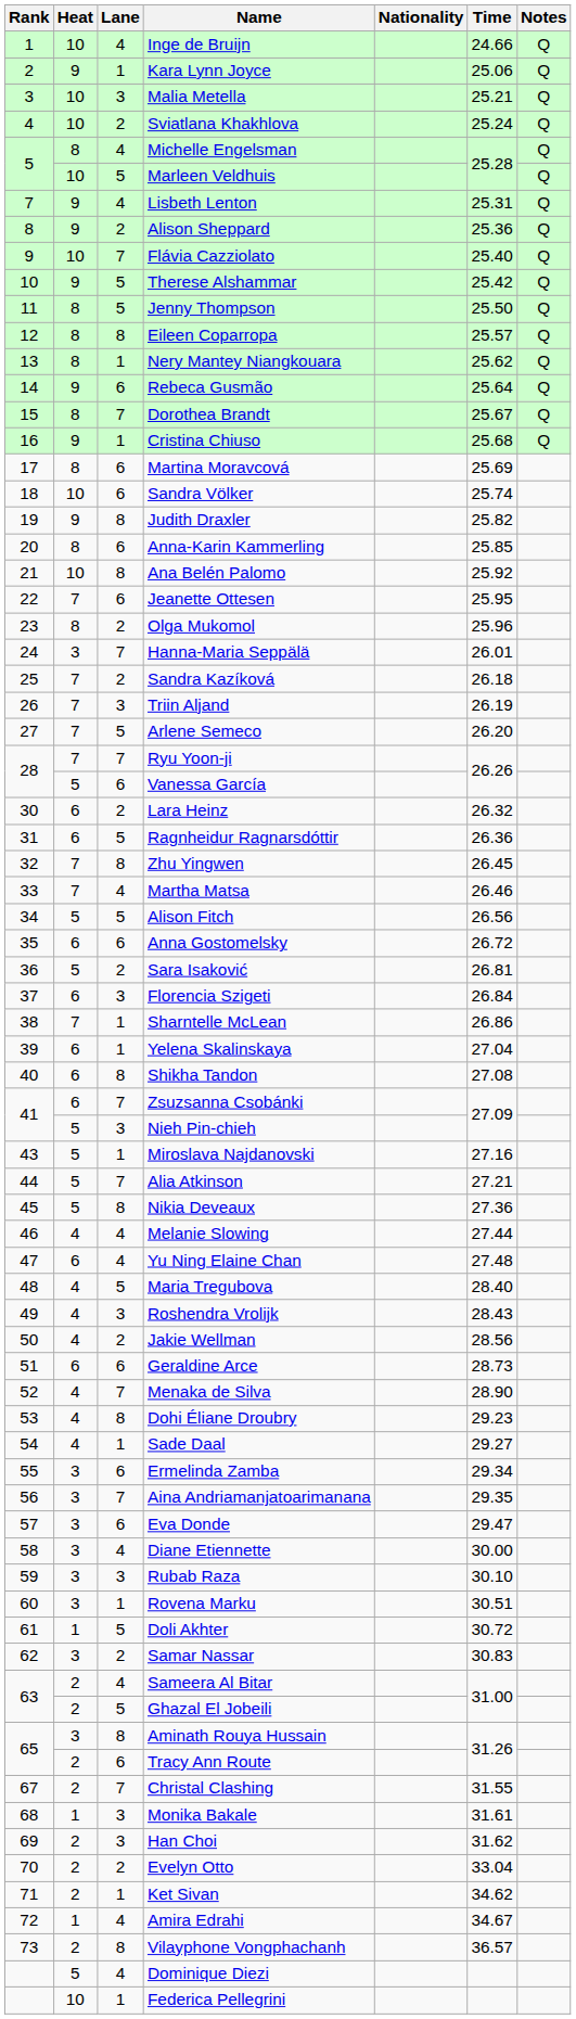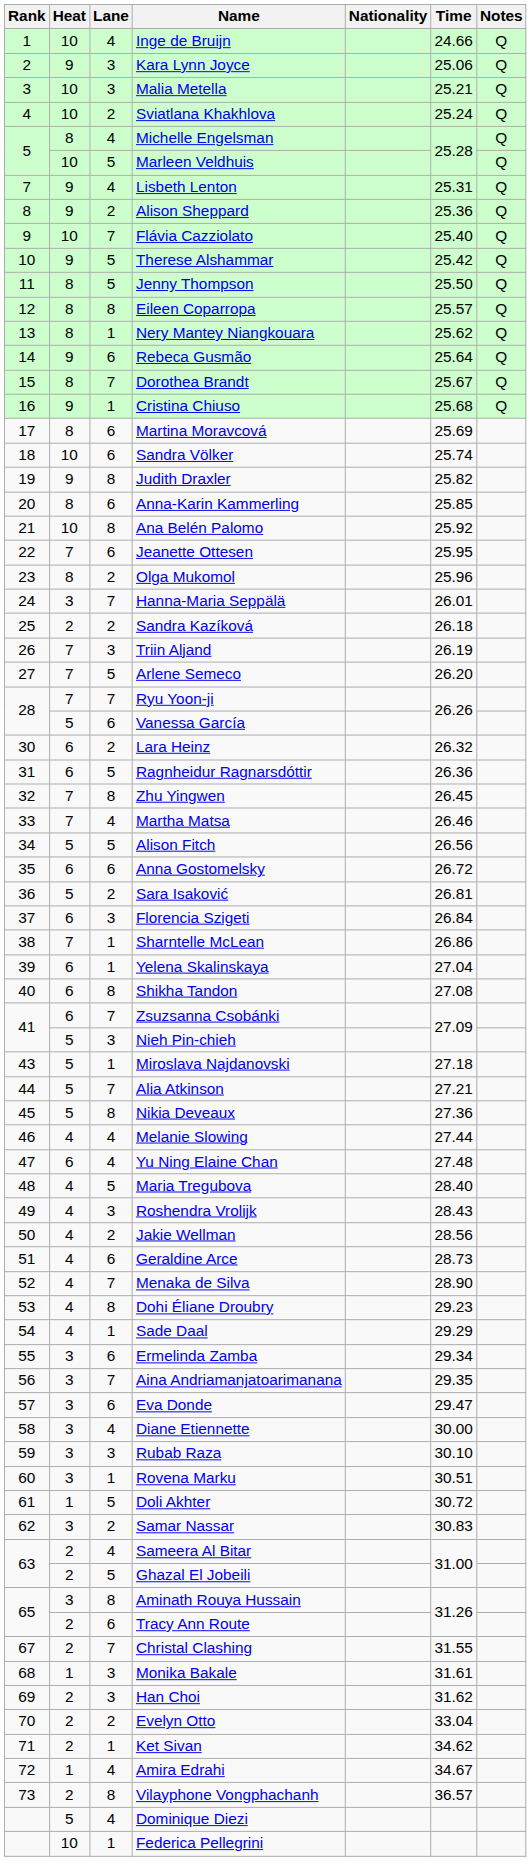Kara Lynn Joyce | Lane: 1 -> 3
Sandra Kazíková | Heat: 7 -> 2
Miroslava Najdanovski | Time: 27.16 -> 27.18
Geraldine Arce | Heat: 6 -> 4
Sade Daal | Time: 29.27 -> 29.29
